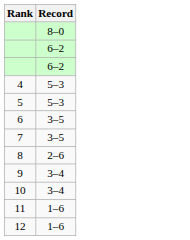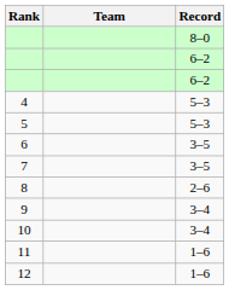+ column: Team
